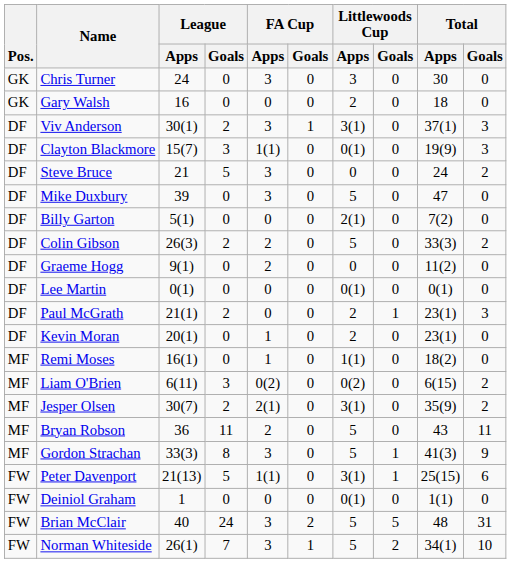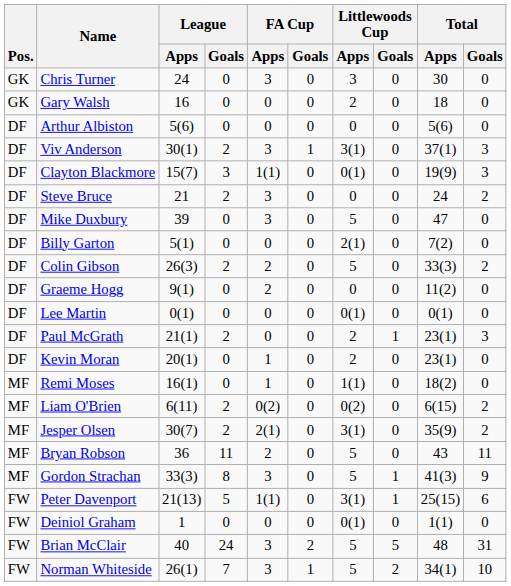+ row: DF | Arthur Albiston | 5(6) | 0 | 0 | 0 | 0 | 0 | 5(6) | 0
Steve Bruce | League / Goals: 5 -> 2
Liam O'Brien | League / Goals: 3 -> 2
